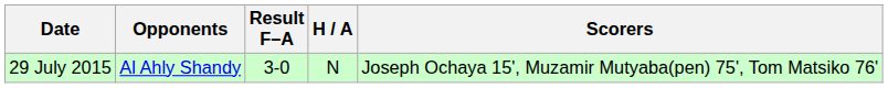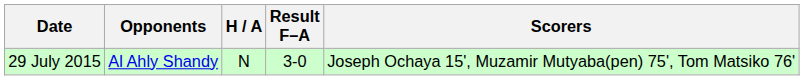columns swapped: H / A <-> Result F–A
